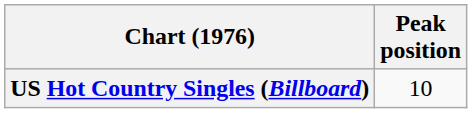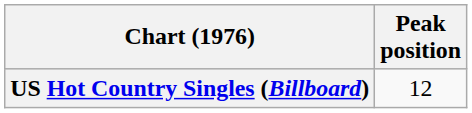US Hot Country Singles (Billboard) | Peak position: 10 -> 12
